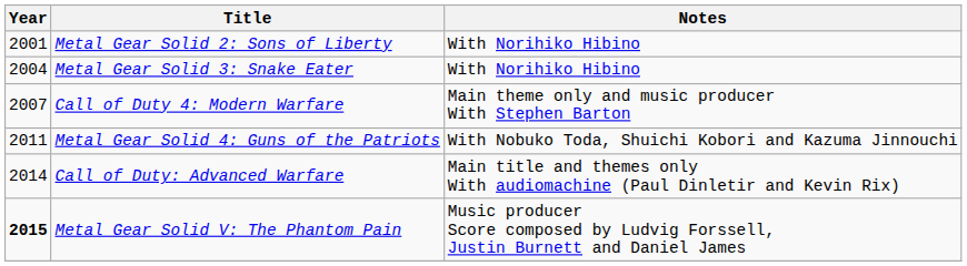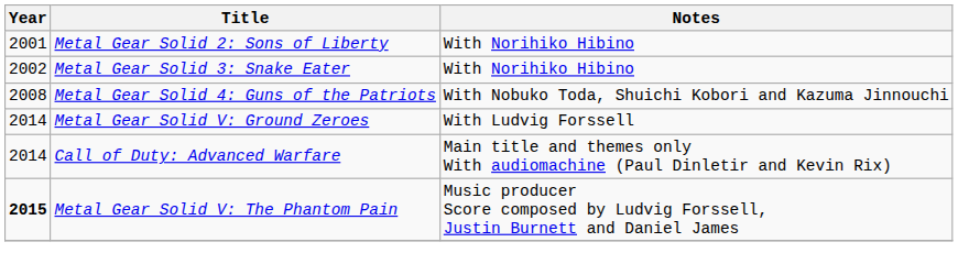Metal Gear Solid 3: Snake Eater | Year: 2004 -> 2002
- row: 2007 | Call of Duty 4: Modern Warfare | Main theme only and music producer With Stephen Barton
Metal Gear Solid 4: Guns of the Patriots | Year: 2011 -> 2008
+ row: 2014 | Metal Gear Solid V: Ground Zeroes | With Ludvig Forssell
